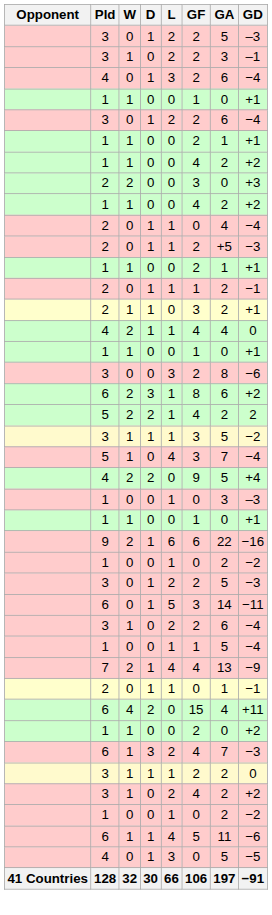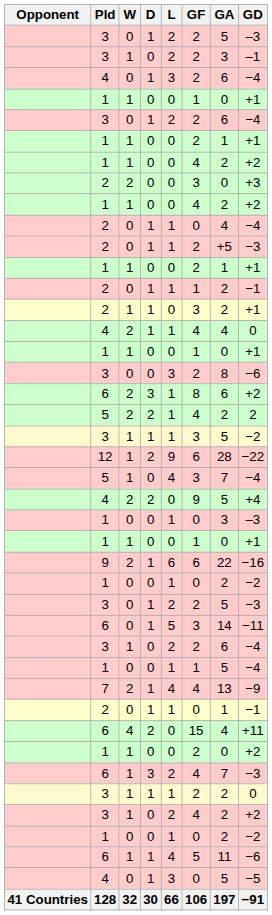+ row: 12 | 1 | 2 | 9 | 6 | 28 | −22
